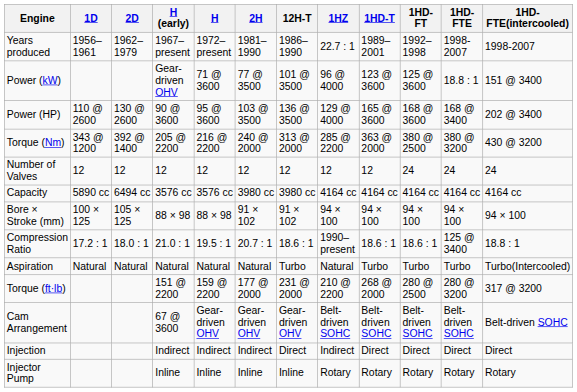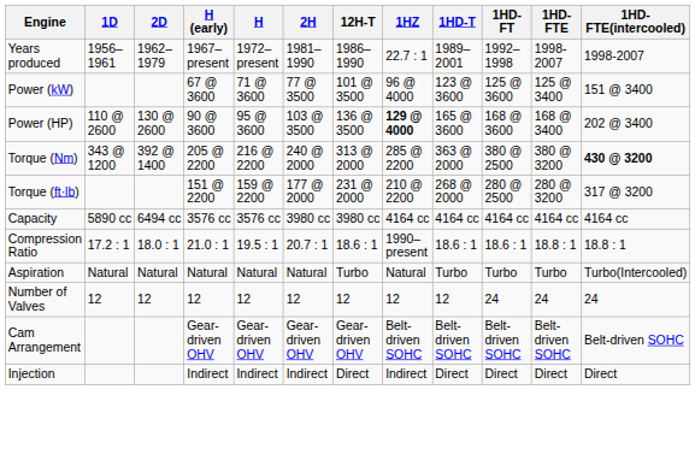Power (kW) | H (early): Gear-driven OHV -> 67 @ 3600
Power (kW) | 1HD-FTE: 18.8 : 1 -> 125 @ 3400
Power (HP) | 1HZ: normal -> bold
Torque (Nm) | 1HD-FTE(intercooled): normal -> bold
rows swapped: Torque (ft·lb) <-> Number of Valves
- row: Bore × Stroke (mm) | 100 × 125 | 105 × 125 | 88 × 98 | 88 × 98 | 91 × 102 | 91 × 102 | 94 × 100 | 94 × 100 | 94 × 100 | 94 × 100 | 94 × 100
Compression Ratio | 1HD-FTE: 125 @ 3400 -> 18.8 : 1
Cam Arrangement | H (early): 67 @ 3600 -> Gear-driven OHV
- row: Injector Pump | Inline | Inline | Inline | Inline | Rotary | Rotary | Rotary | Rotary | Rotary
